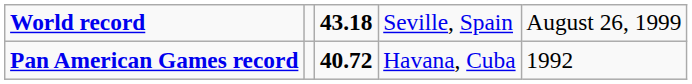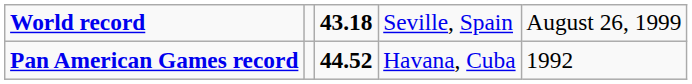Pan American Games record | column 3: 40.72 -> 44.52
